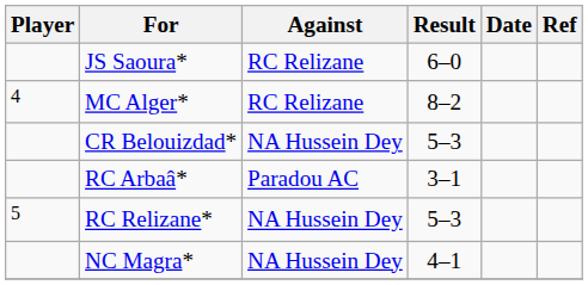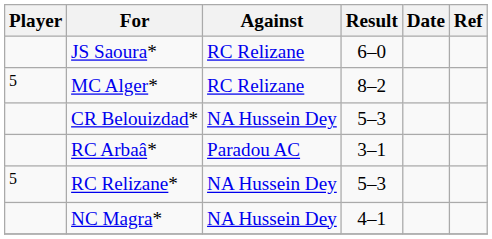MC Alger* | Player: 4 -> 5
